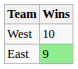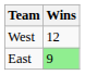West | Wins: 10 -> 12
